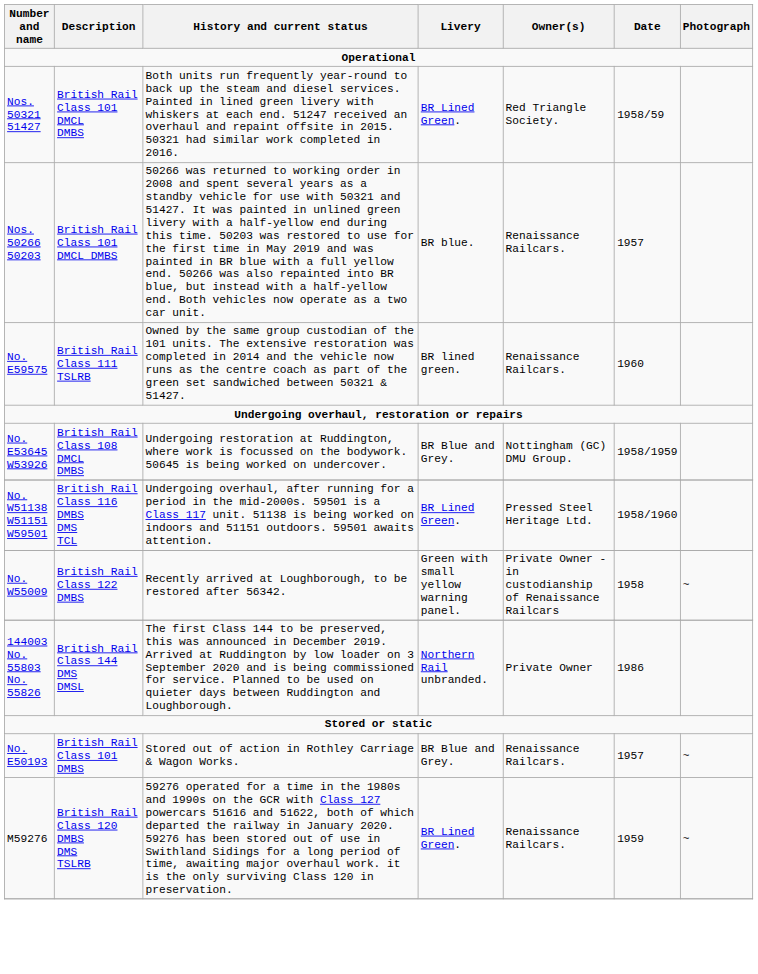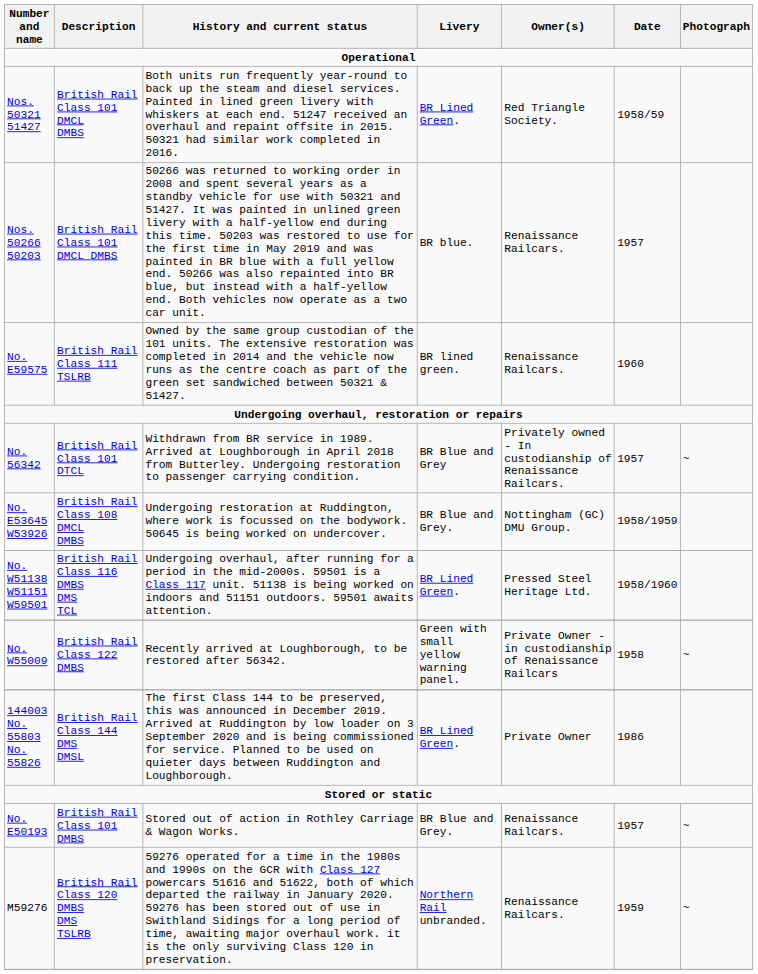+ row: No. 56342 | British Rail Class 101 DTCL | Withdrawn from BR service in 1989. Arrived at Loughborough in April 2018 from Butterley. Undergoing restoration to passenger carrying condition. | BR Blue and Grey | Privately owned - In custodianship of Renaissance Railcars. | 1957 | ~
144003 No. 55803 No. 55826 | Livery: Northern Rail unbranded. -> BR Lined Green.
M59276 | Livery: BR Lined Green. -> Northern Rail unbranded.
